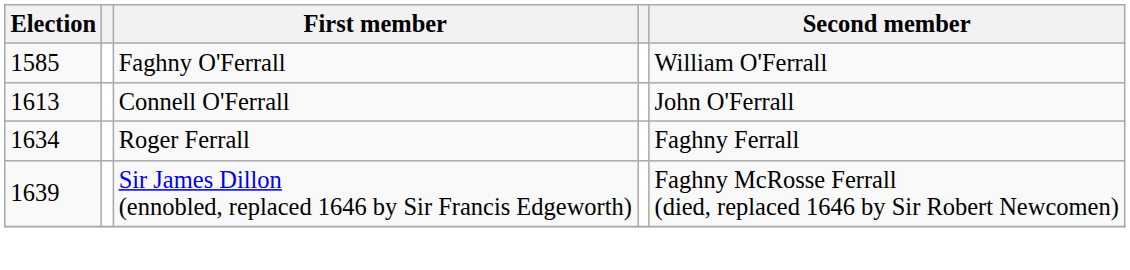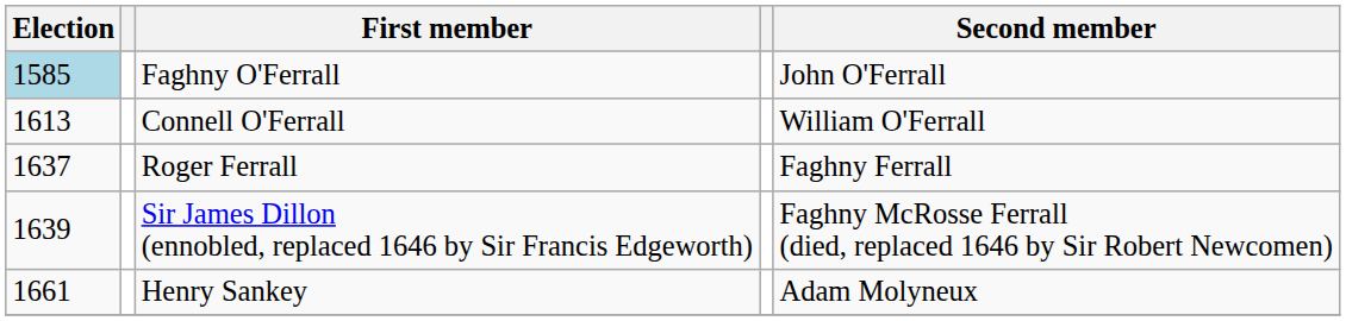Faghny O'Ferrall | Election: no background -> lightblue background
Faghny O'Ferrall | Second member: William O'Ferrall -> John O'Ferrall
Connell O'Ferrall | Second member: John O'Ferrall -> William O'Ferrall
Roger Ferrall | Election: 1634 -> 1637
+ row: 1661 | Henry Sankey | Adam Molyneux
